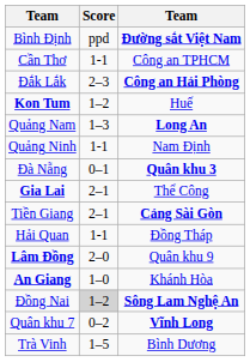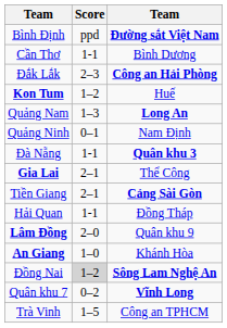Cần Thơ | column 3: Công an TPHCM -> Bình Dương
Quảng Ninh | Score: 1-1 -> 0–1
Đà Nẵng | Score: 0–1 -> 1-1
Trà Vinh | column 3: Bình Dương -> Công an TPHCM
